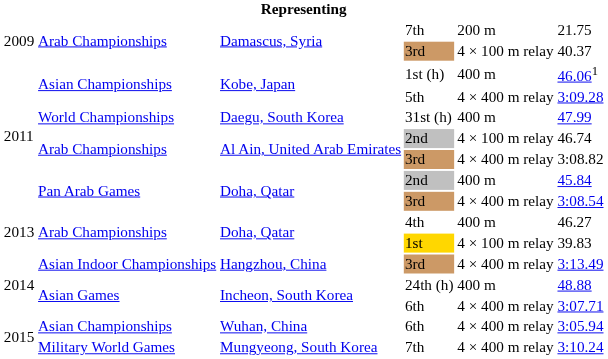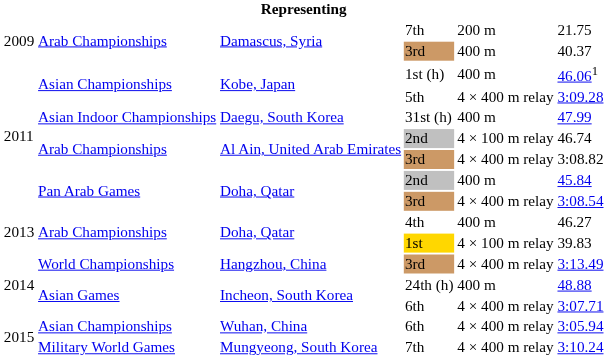Damascus, Syria / 3rd | column 5: 4 × 100 m relay -> 400 m
31st (h) | column 2: World Championships -> Asian Indoor Championships
Hangzhou, China / 3rd | column 2: Asian Indoor Championships -> World Championships
